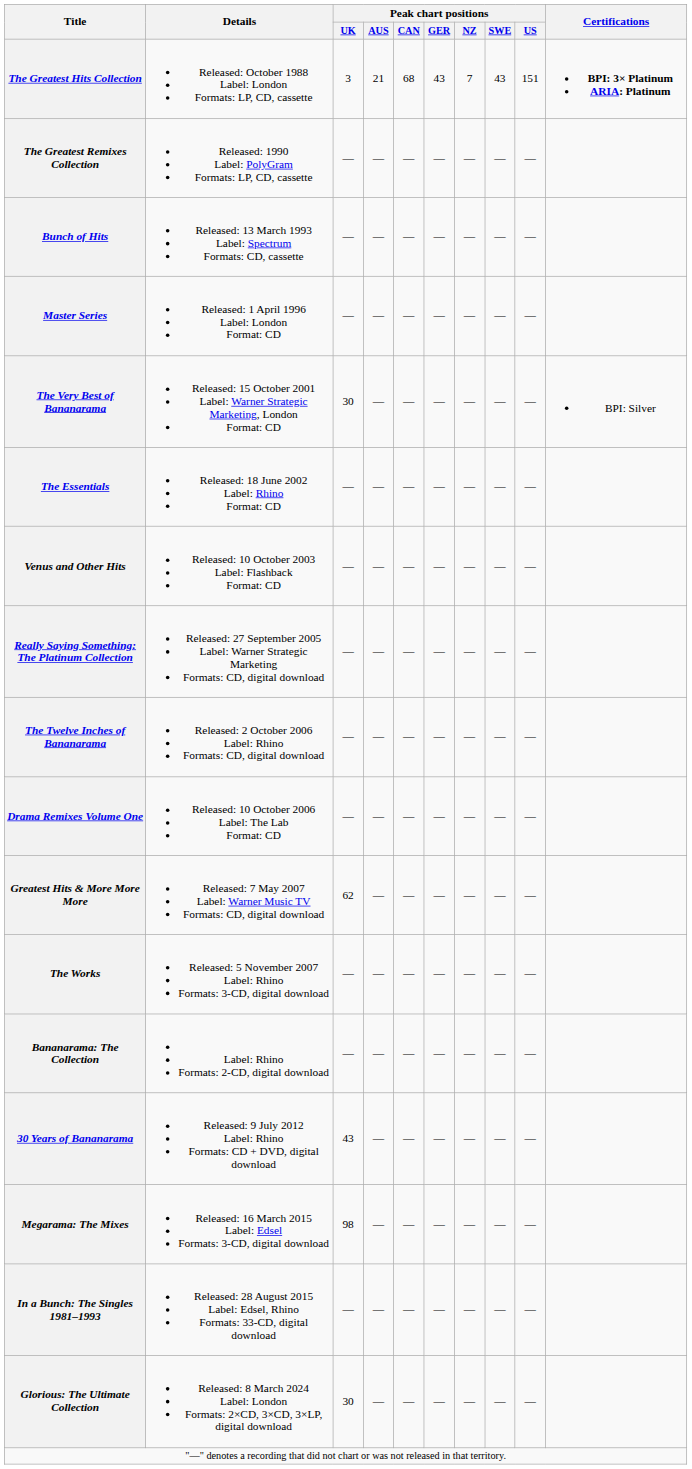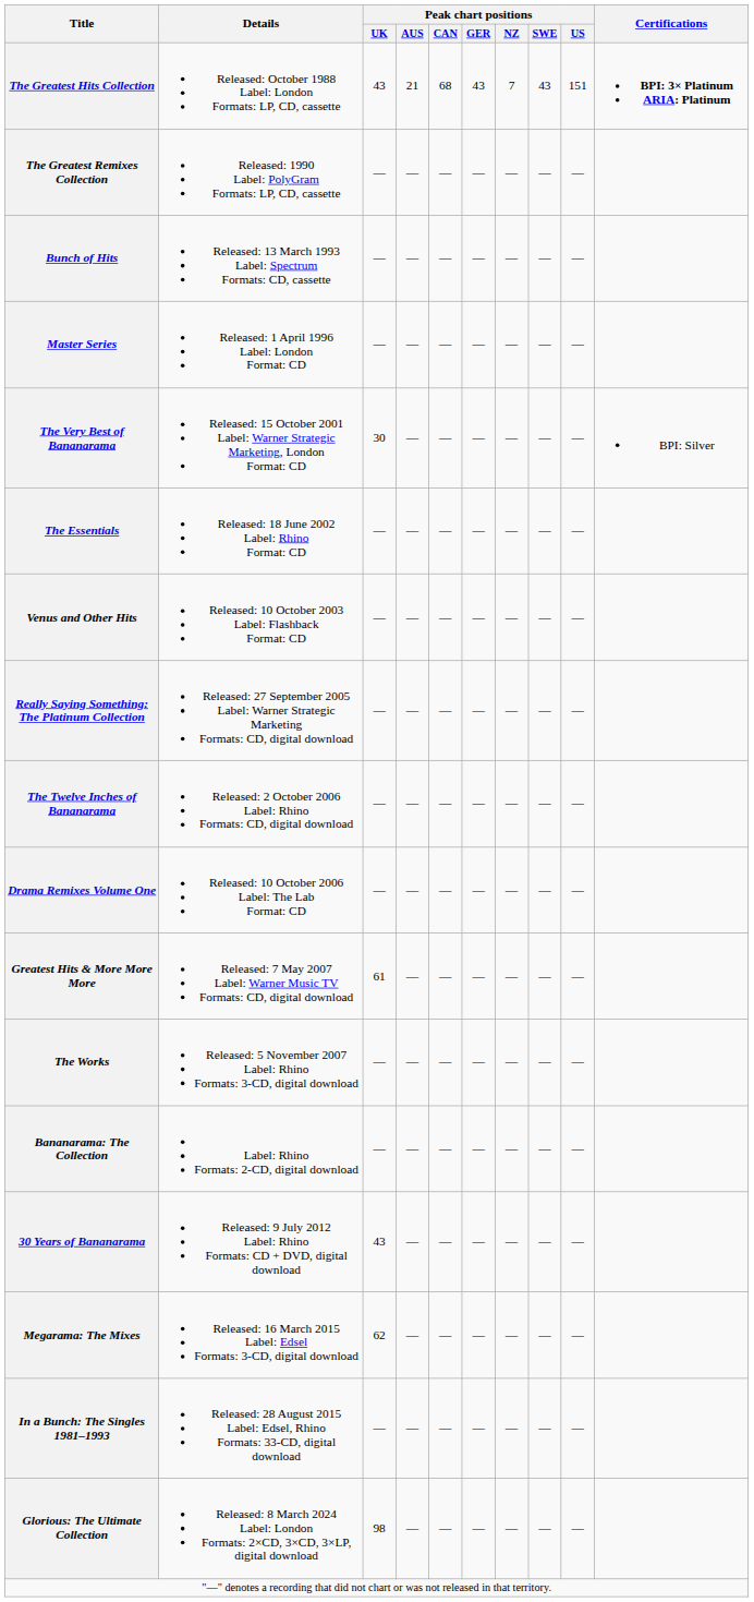The Greatest Hits Collection | Peak chart positions / UK: 3 -> 43
Greatest Hits & More More More | Peak chart positions / UK: 62 -> 61
Megarama: The Mixes | Peak chart positions / UK: 98 -> 62
Glorious: The Ultimate Collection | Peak chart positions / UK: 30 -> 98
